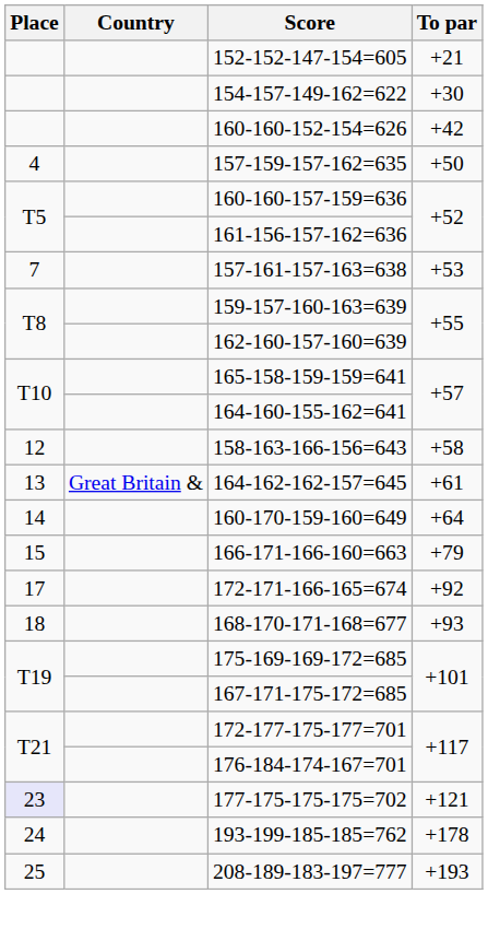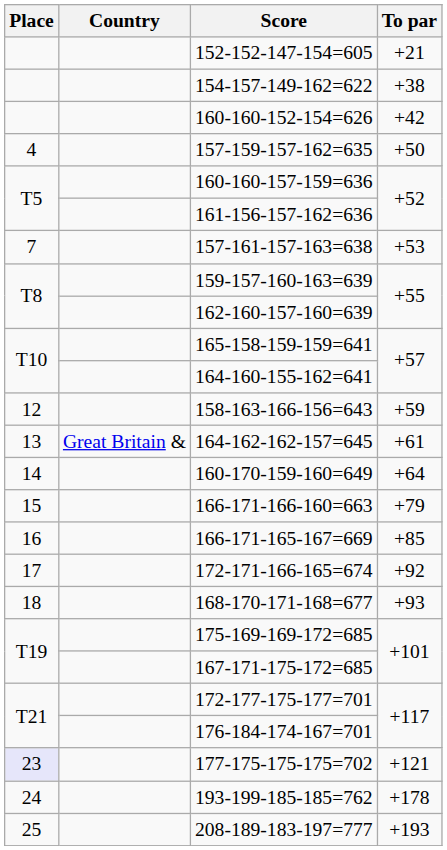154-157-149-162=622 | To par: +30 -> +38
158-163-166-156=643 | To par: +58 -> +59
+ row: 16 | 166-171-165-167=669 | +85
